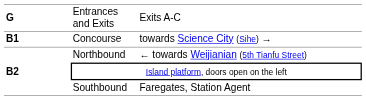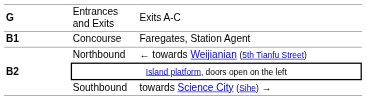Concourse | column 3: towards Science City (Sihe) → -> Faregates, Station Agent
Southbound | column 3: Faregates, Station Agent -> towards Science City (Sihe) →
